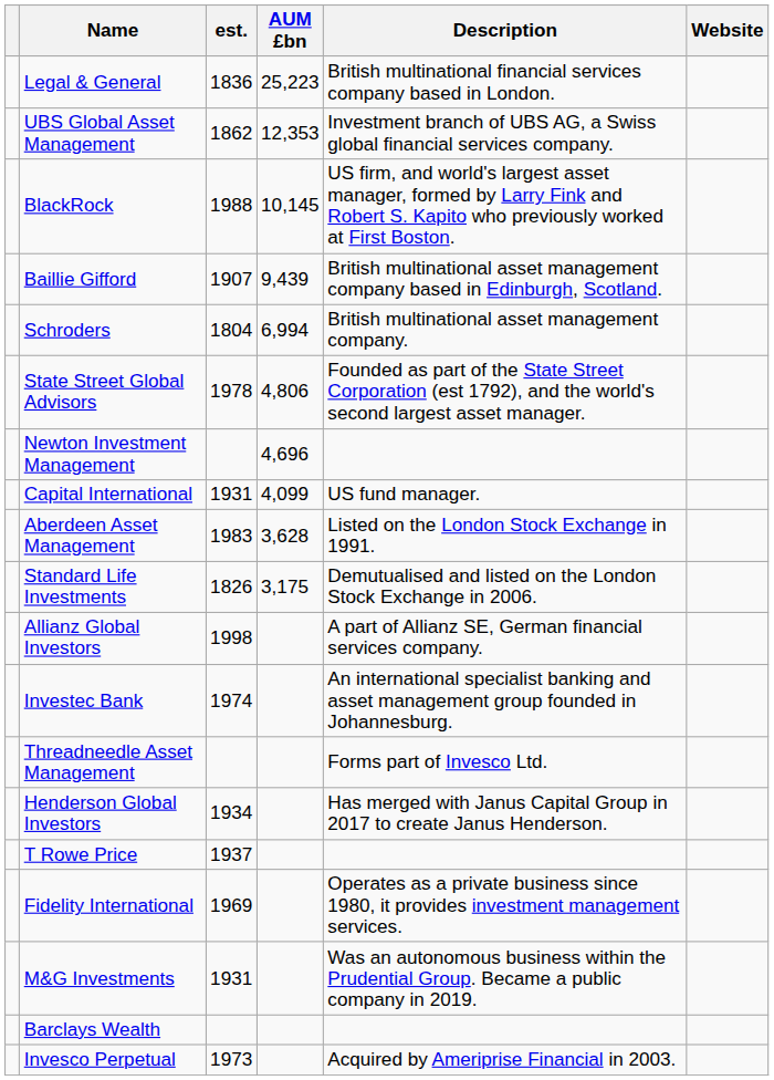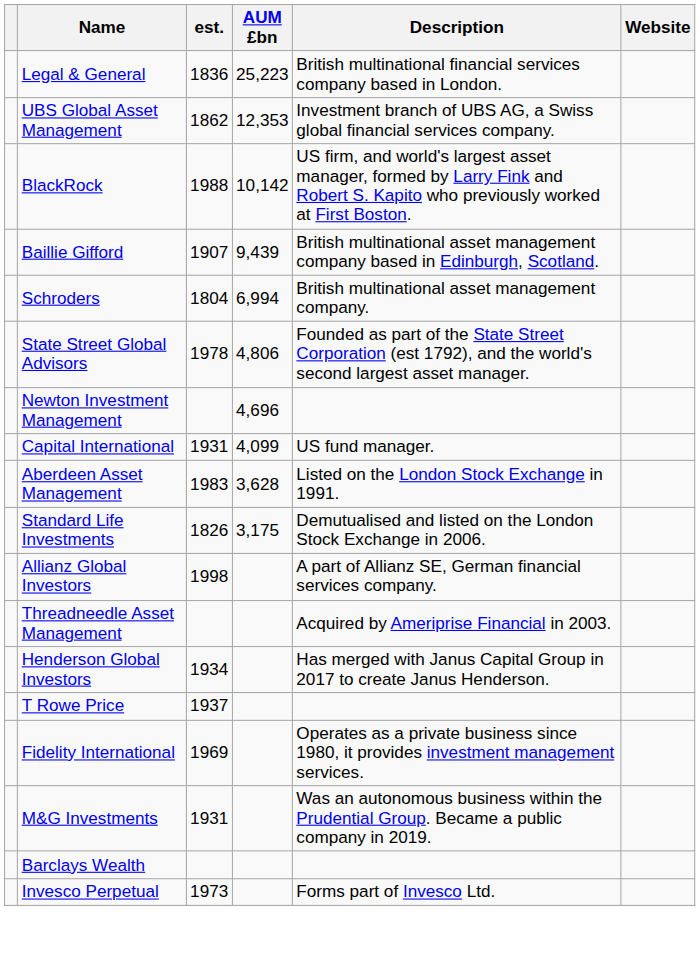BlackRock | AUM £bn: 10,145 -> 10,142
- row: Investec Bank | 1974 | An international specialist banking and asset management group founded in Johannesburg.
Threadneedle Asset Management | Description: Forms part of Invesco Ltd. -> Acquired by Ameriprise Financial in 2003.
Invesco Perpetual | Description: Acquired by Ameriprise Financial in 2003. -> Forms part of Invesco Ltd.
